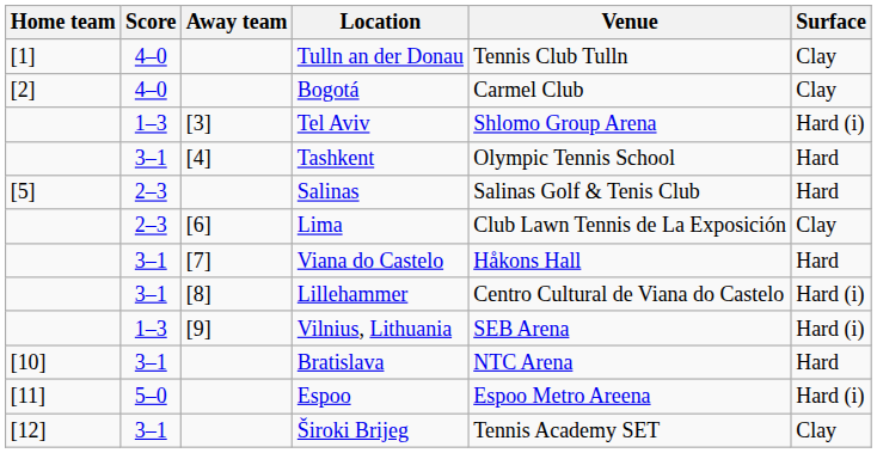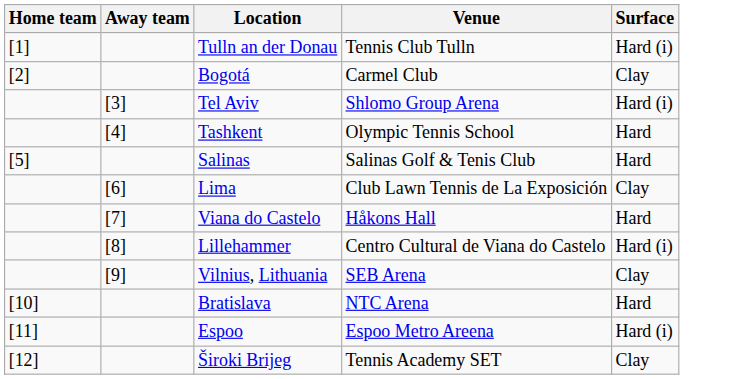- column: Score | 4–0 | 4–0 | 1–3 | 3–1 | 2–3 | 2–3 | 3–1 | 3–1 | 1–3 | 3–1 | 5–0 | 3–1
Tulln an der Donau | Surface: Clay -> Hard (i)
Vilnius, Lithuania | Surface: Hard (i) -> Clay
